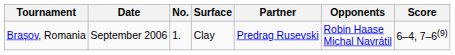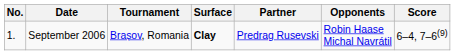columns swapped: No. <-> Tournament
September 2006 | Surface: normal -> bold
